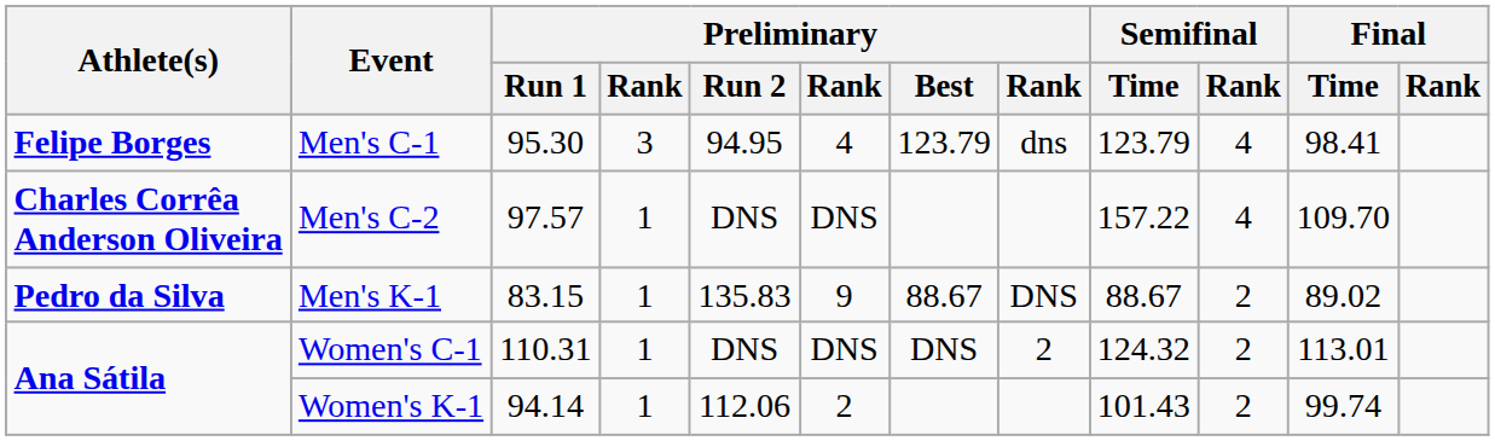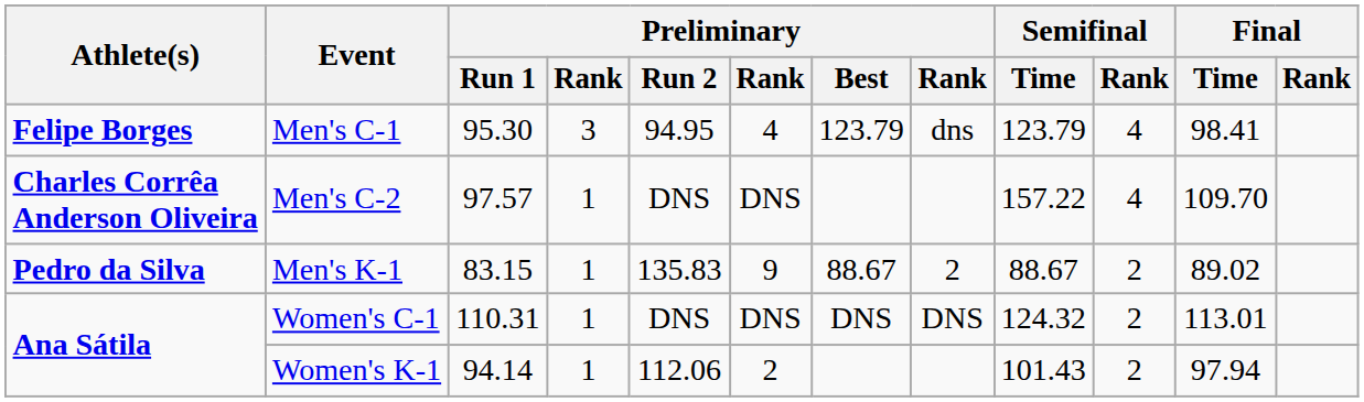Men's K-1 | column 8: DNS -> 2
Women's C-1 | column 8: 2 -> DNS
Women's K-1 | Final / Time: 99.74 -> 97.94
